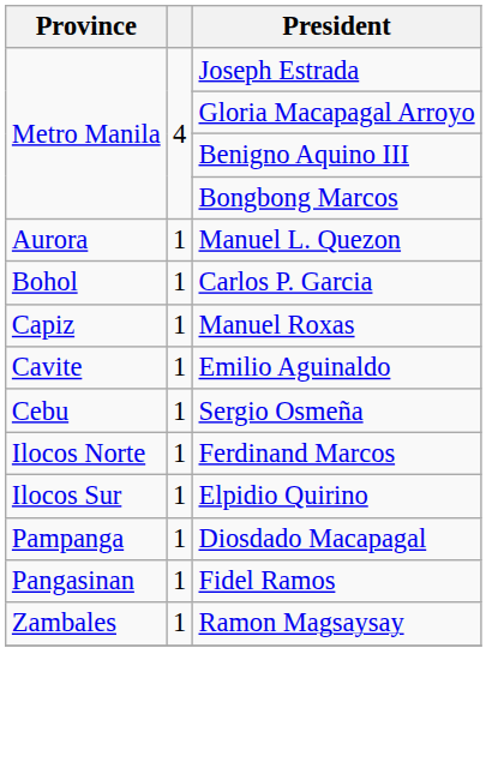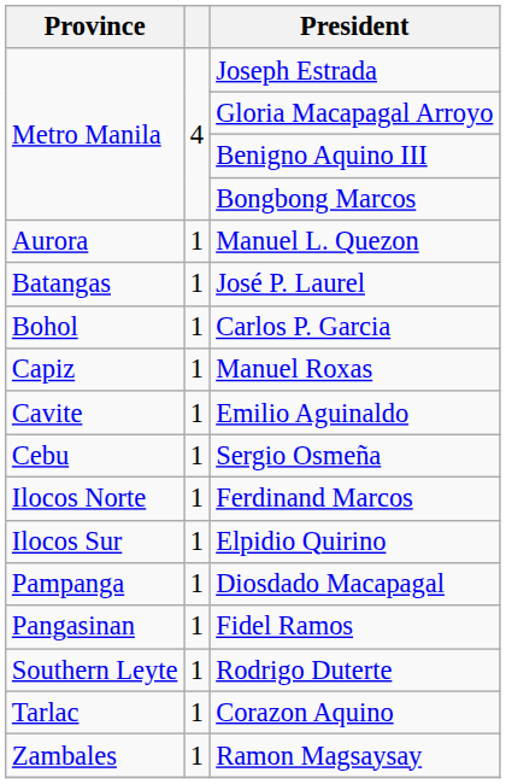+ row: Batangas | 1 | José P. Laurel
+ row: Southern Leyte | 1 | Rodrigo Duterte
+ row: Tarlac | 1 | Corazon Aquino
